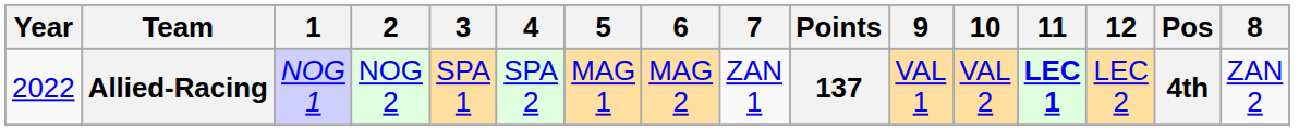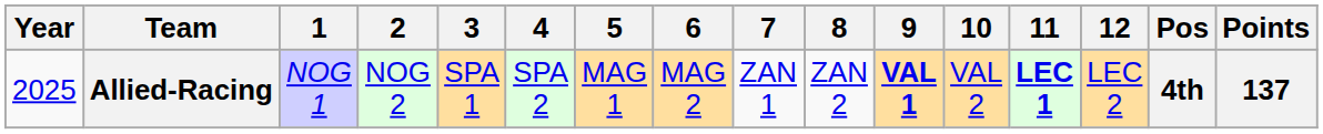columns swapped: 8 <-> Points
Allied-Racing | Year: 2022 -> 2025
Allied-Racing | 9: normal -> bold
